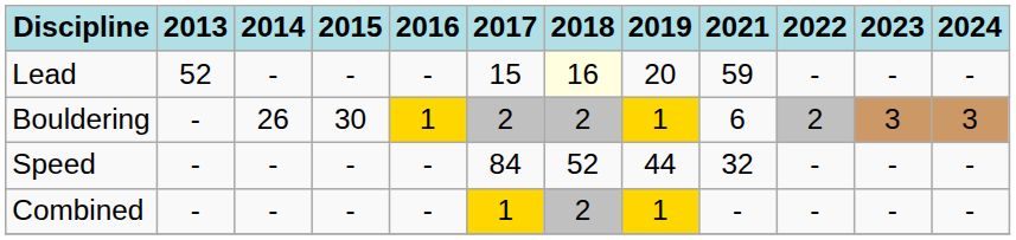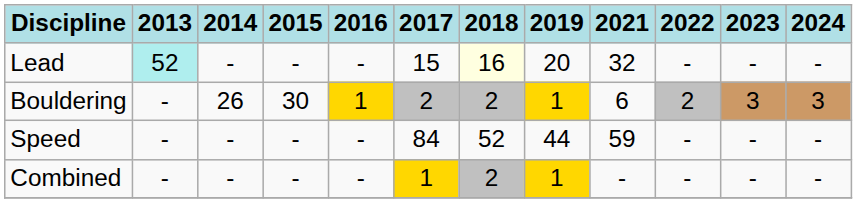Lead | 2013: no background -> paleturquoise background
Lead | 2021: 59 -> 32
Speed | 2021: 32 -> 59
